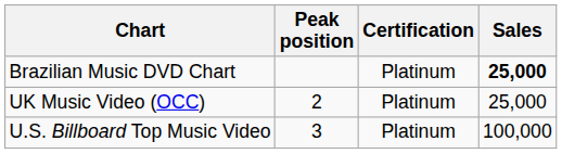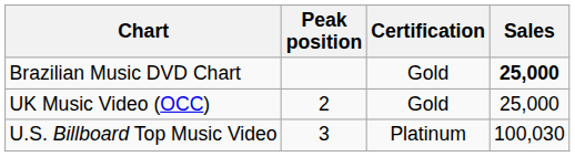Brazilian Music DVD Chart | Certification: Platinum -> Gold
UK Music Video (OCC) | Certification: Platinum -> Gold
U.S. Billboard Top Music Video | Sales: 100,000 -> 100,030
